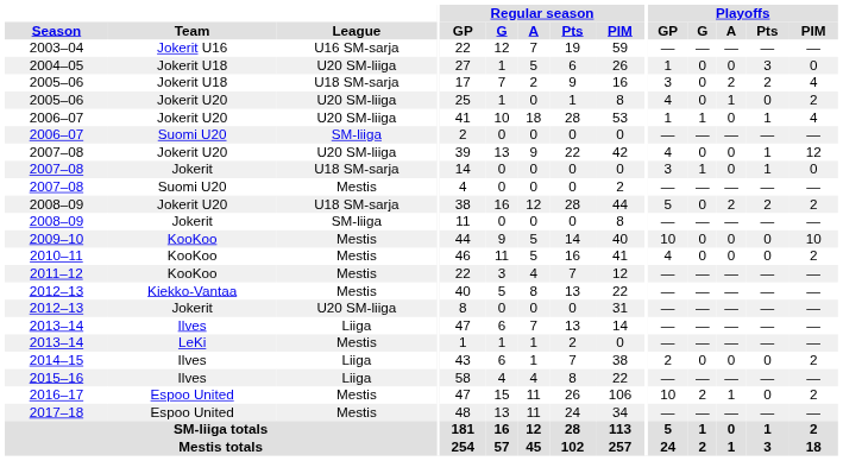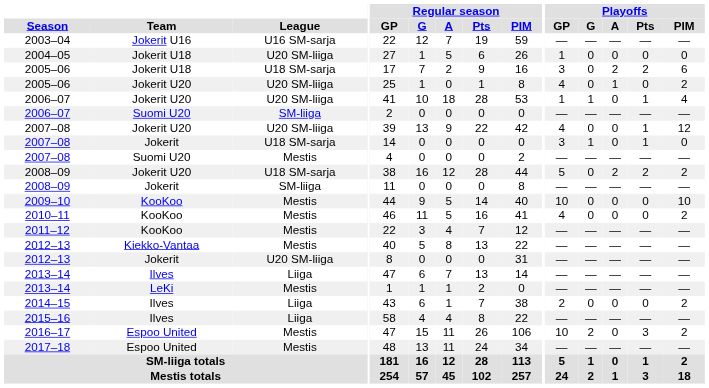2004–05 | Playoffs / Pts: 3 -> 0
2005–06 / Jokerit U18 | Playoffs / PIM: 4 -> 6
2016–17 | Playoffs / A: 1 -> 0
2016–17 | Playoffs / Pts: 0 -> 3
